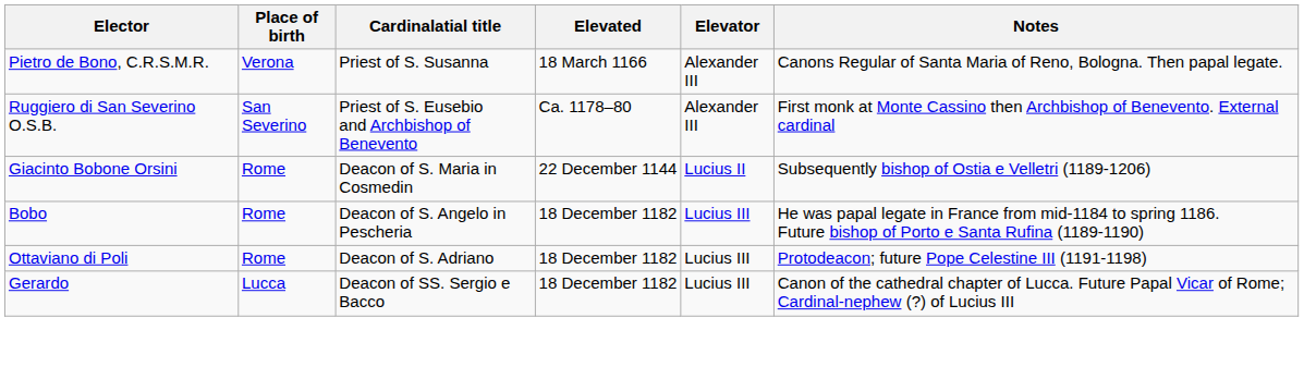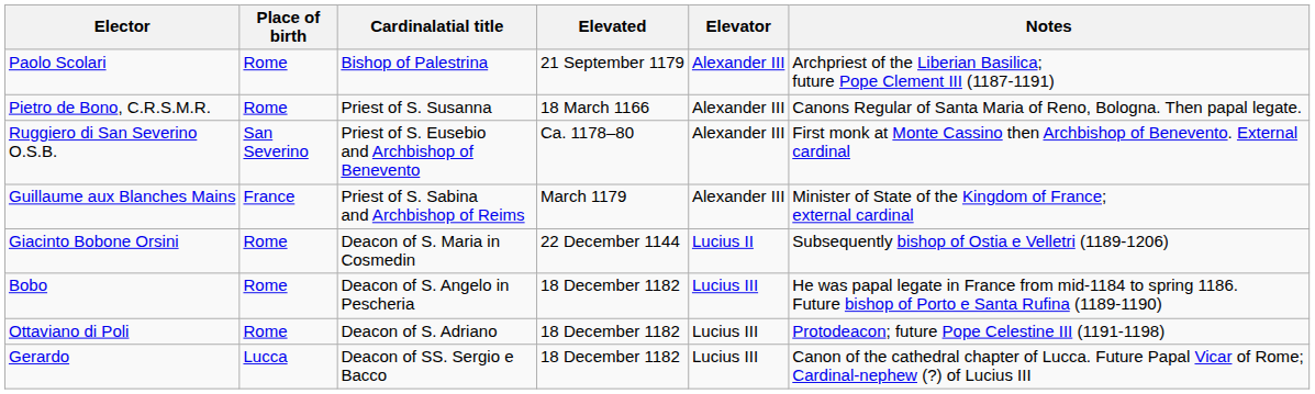+ row: Paolo Scolari | Rome | Bishop of Palestrina | 21 September 1179 | Alexander III | Archpriest of the Liberian Basilica; future Pope Clement III (1187-1191)
Pietro de Bono, C.R.S.M.R. | Place of birth: Verona -> Rome
+ row: Guillaume aux Blanches Mains | France | Priest of S. Sabina and Archbishop of Reims | March 1179 | Alexander III | Minister of State of the Kingdom of France; external cardinal
